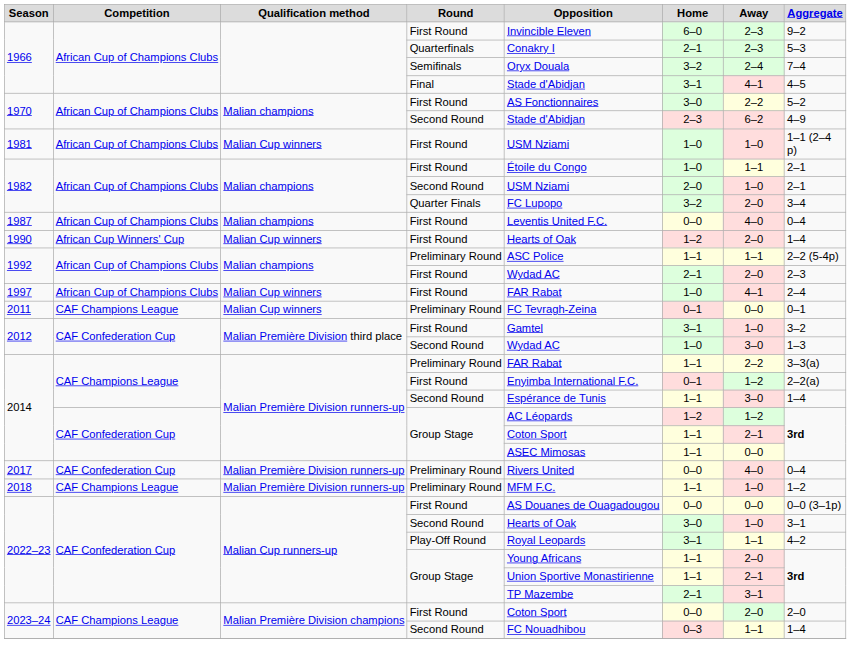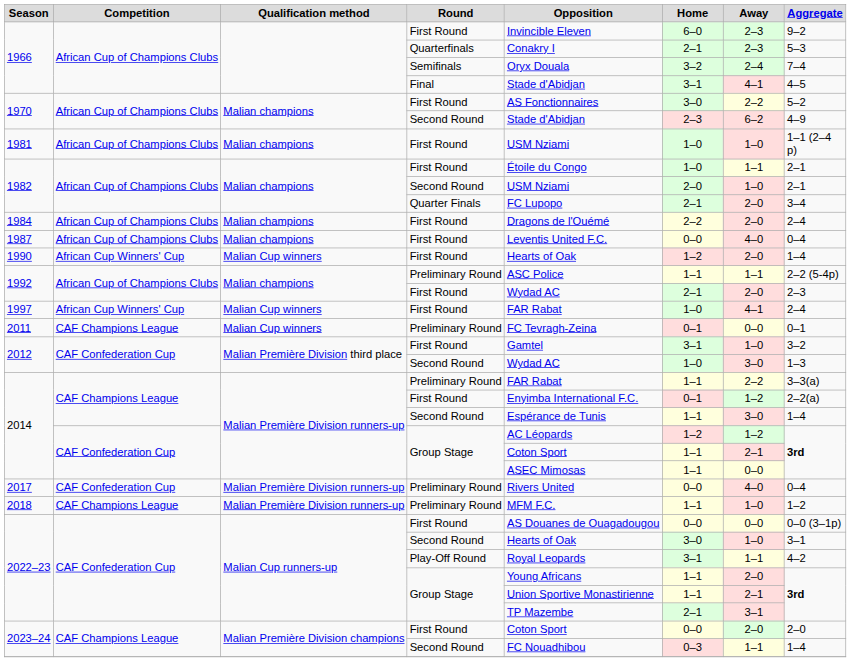1981 | Qualification method: Malian Cup winners -> Malian champions
1982 / Quarter Finals | Home: 3–2 -> 2–1
+ row: 1984 | African Cup of Champions Clubs | Malian champions | First Round | Dragons de l'Ouémé | 2–2 | 2–0 | 2–4
1997 | Competition: African Cup of Champions Clubs -> African Cup Winners' Cup
